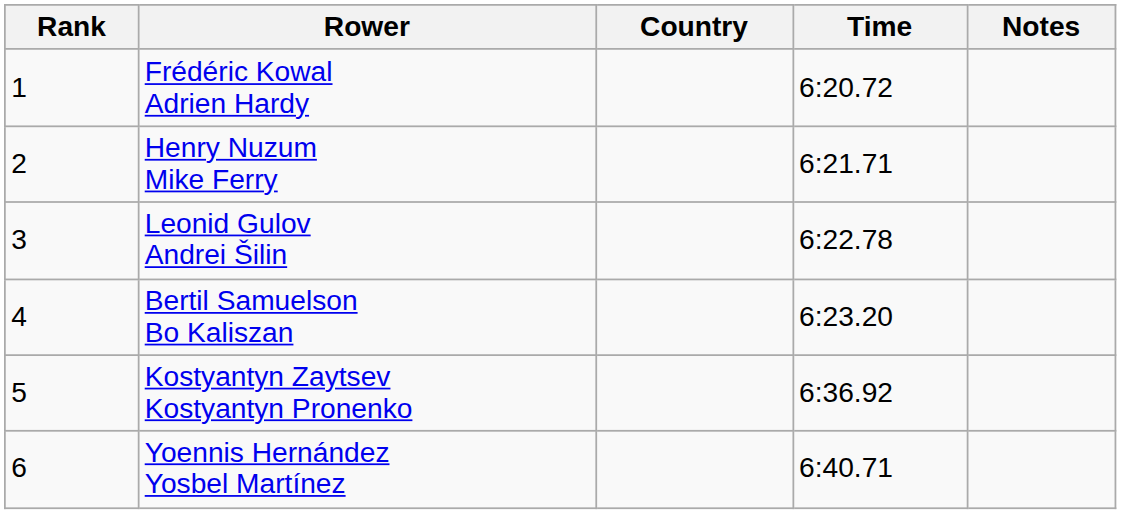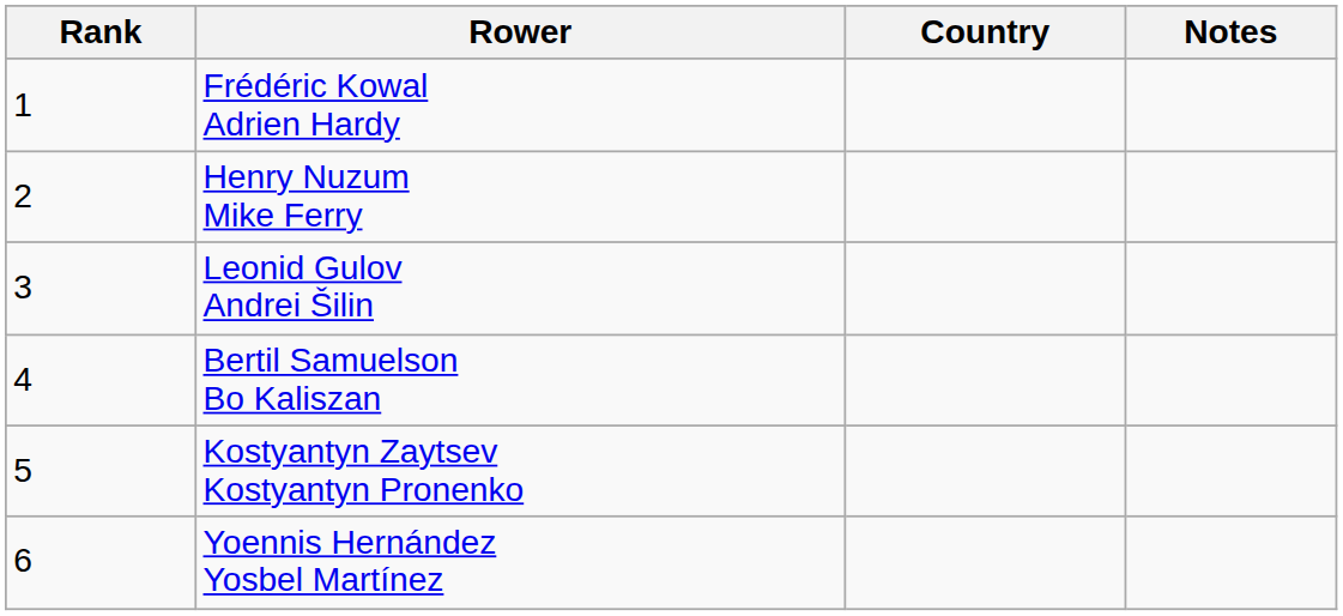- column: Time | 6:20.72 | 6:21.71 | 6:22.78 | 6:23.20 | 6:36.92 | 6:40.71
